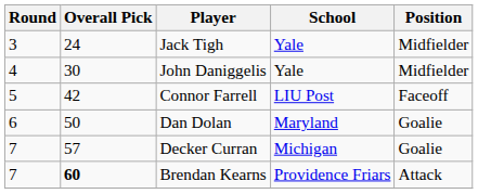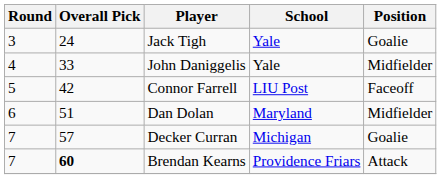Jack Tigh | Position: Midfielder -> Goalie
John Daniggelis | Overall Pick: 30 -> 33
Dan Dolan | Overall Pick: 50 -> 51
Dan Dolan | Position: Goalie -> Midfielder
